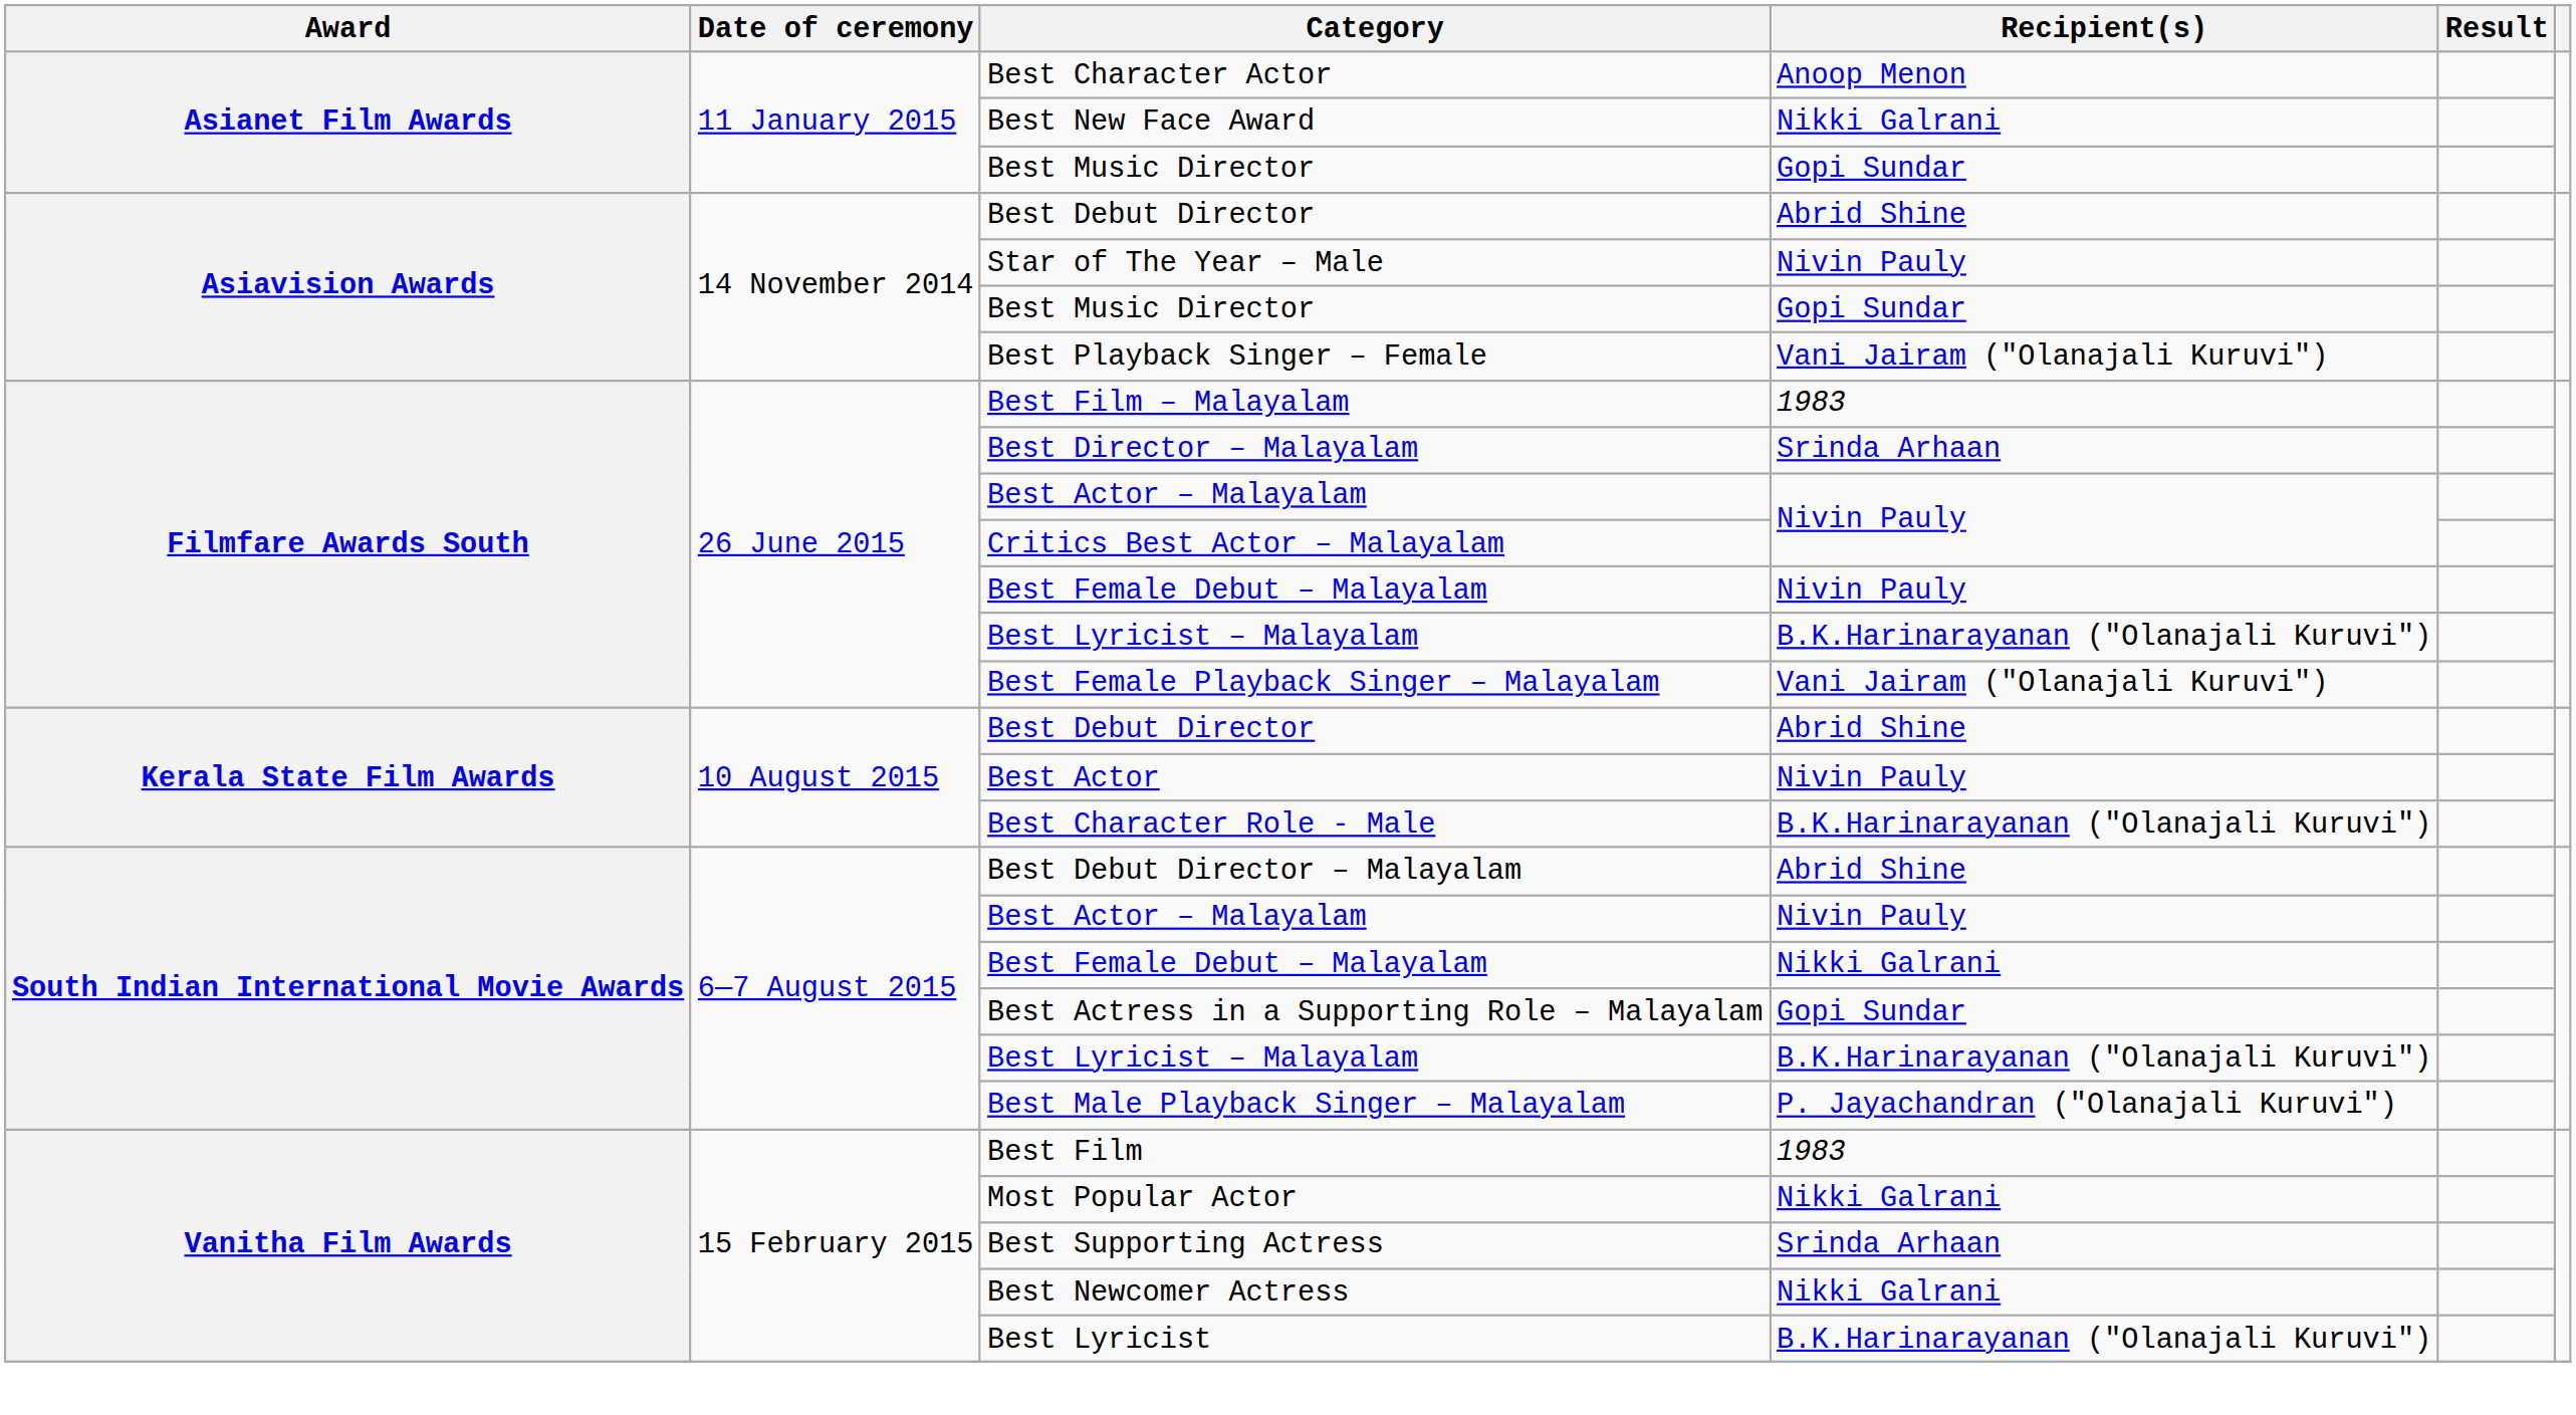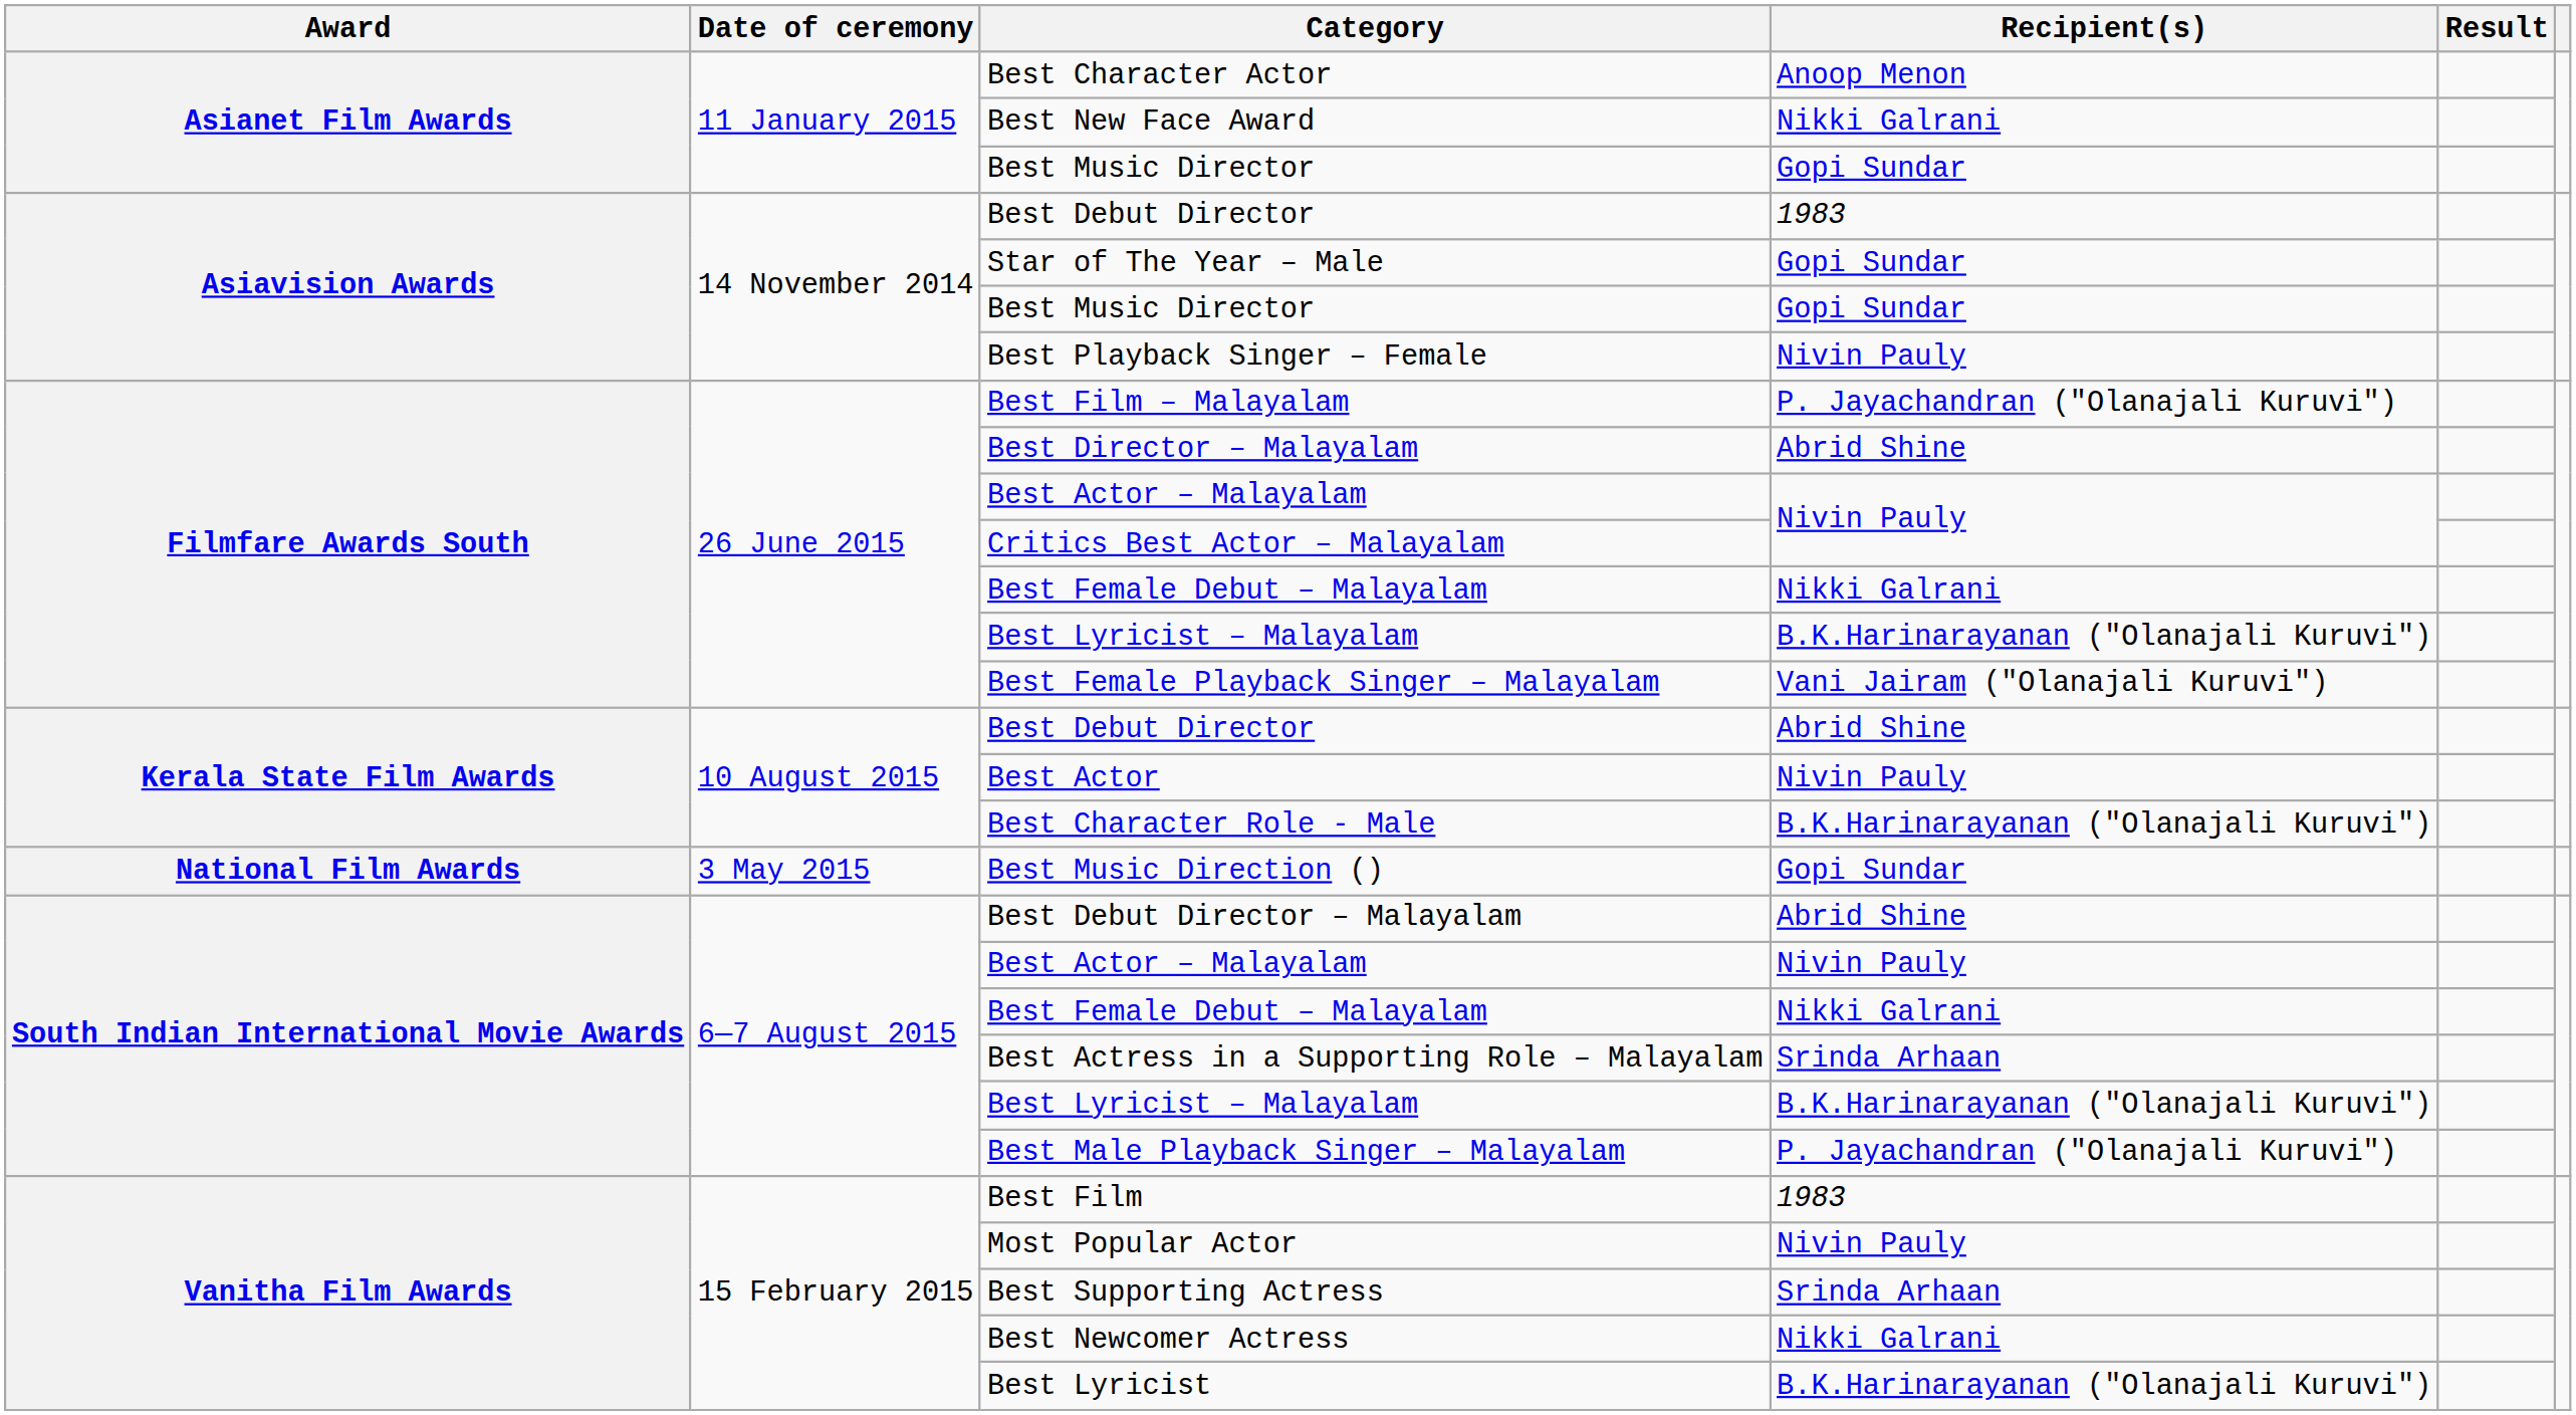Asiavision Awards / Best Debut Director | Recipient(s): Abrid Shine -> 1983
Star of The Year – Male | Recipient(s): Nivin Pauly -> Gopi Sundar
Best Playback Singer – Female | Recipient(s): Vani Jairam ("Olanajali Kuruvi") -> Nivin Pauly
Best Film – Malayalam | Recipient(s): 1983 -> P. Jayachandran ("Olanajali Kuruvi")
Best Director – Malayalam | Recipient(s): Srinda Arhaan -> Abrid Shine
Filmfare Awards South / Best Female Debut – Malayalam | Recipient(s): Nivin Pauly -> Nikki Galrani
+ row: National Film Awards | 3 May 2015 | Best Music Direction () | Gopi Sundar
Best Actress in a Supporting Role – Malayalam | Recipient(s): Gopi Sundar -> Srinda Arhaan
Most Popular Actor | Recipient(s): Nikki Galrani -> Nivin Pauly
